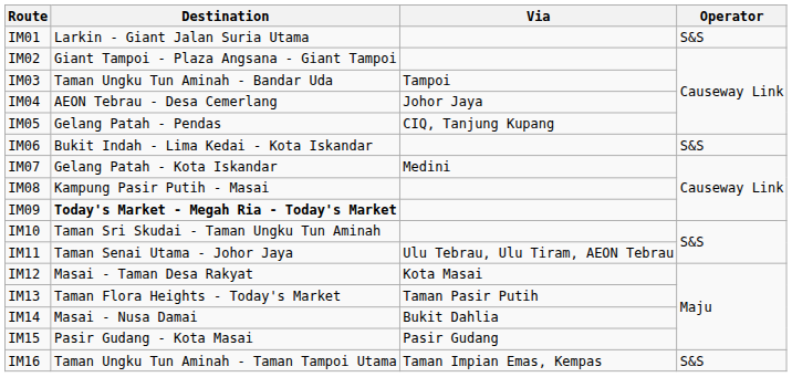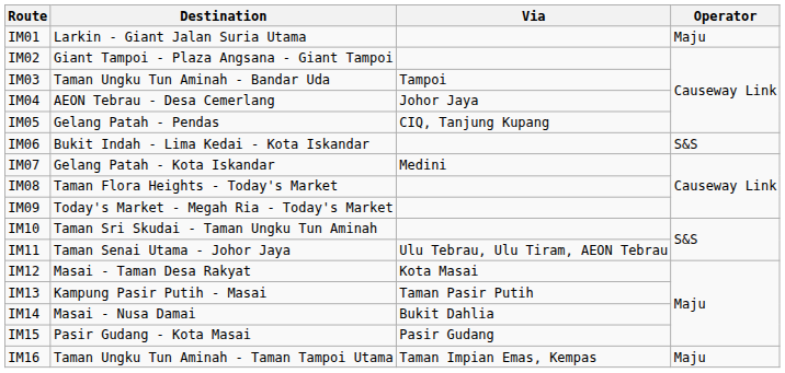IM01 | Operator: S&S -> Maju
IM08 | Destination: Kampung Pasir Putih - Masai -> Taman Flora Heights - Today's Market
IM09 | Destination: bold -> normal
IM13 | Destination: Taman Flora Heights - Today's Market -> Kampung Pasir Putih - Masai
IM16 | Operator: S&S -> Maju
